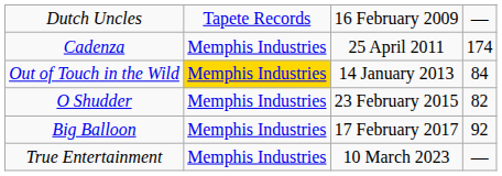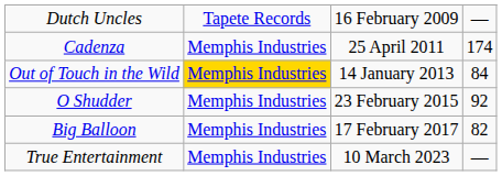O Shudder | column 4: 82 -> 92
Big Balloon | column 4: 92 -> 82
